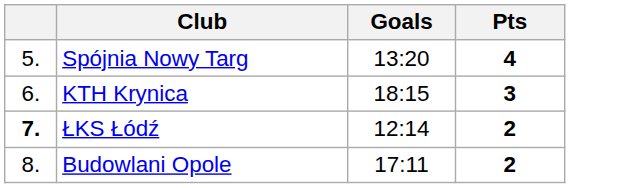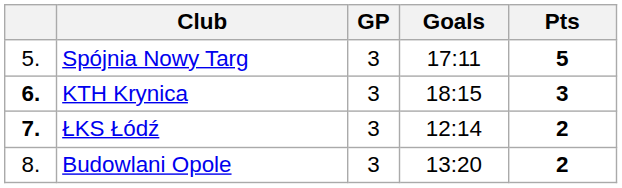+ column: GP | 3 | 3 | 3 | 3
Spójnia Nowy Targ | Goals: 13:20 -> 17:11
Spójnia Nowy Targ | Pts: 4 -> 5
KTH Krynica | column 1: normal -> bold
Budowlani Opole | Goals: 17:11 -> 13:20
